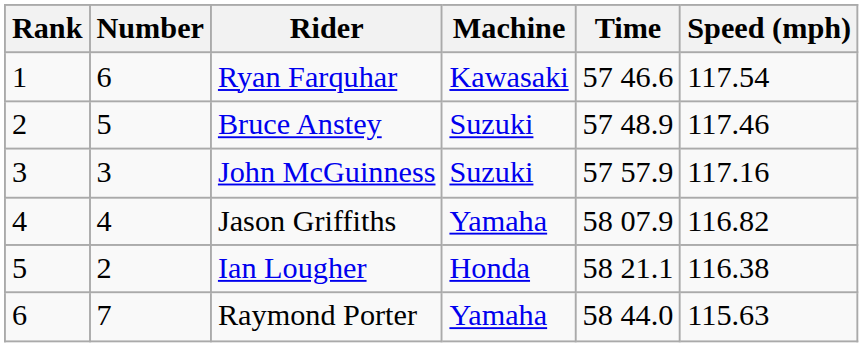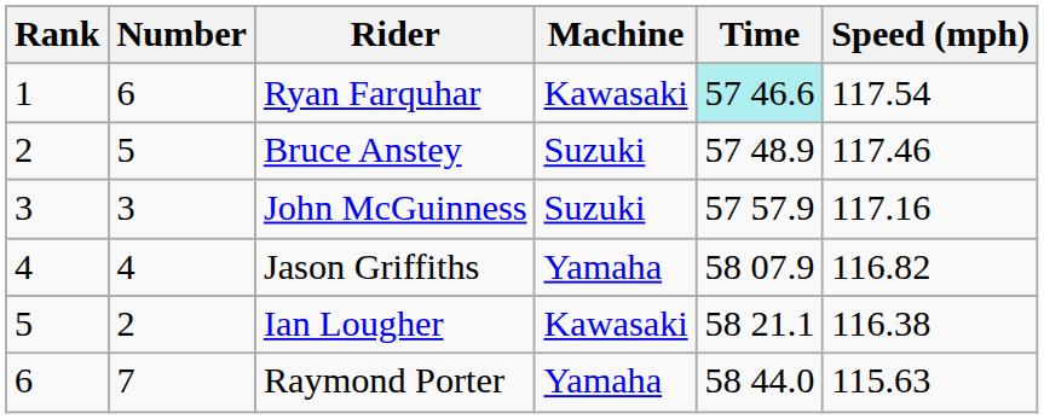Ryan Farquhar | Time: no background -> paleturquoise background
Ian Lougher | Machine: Honda -> Kawasaki
